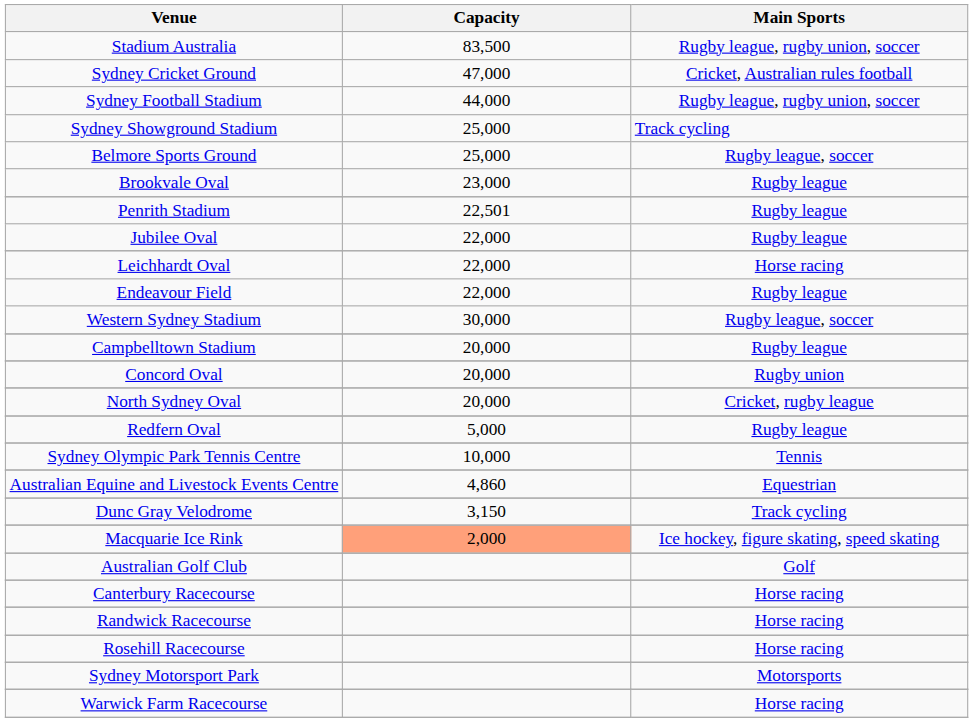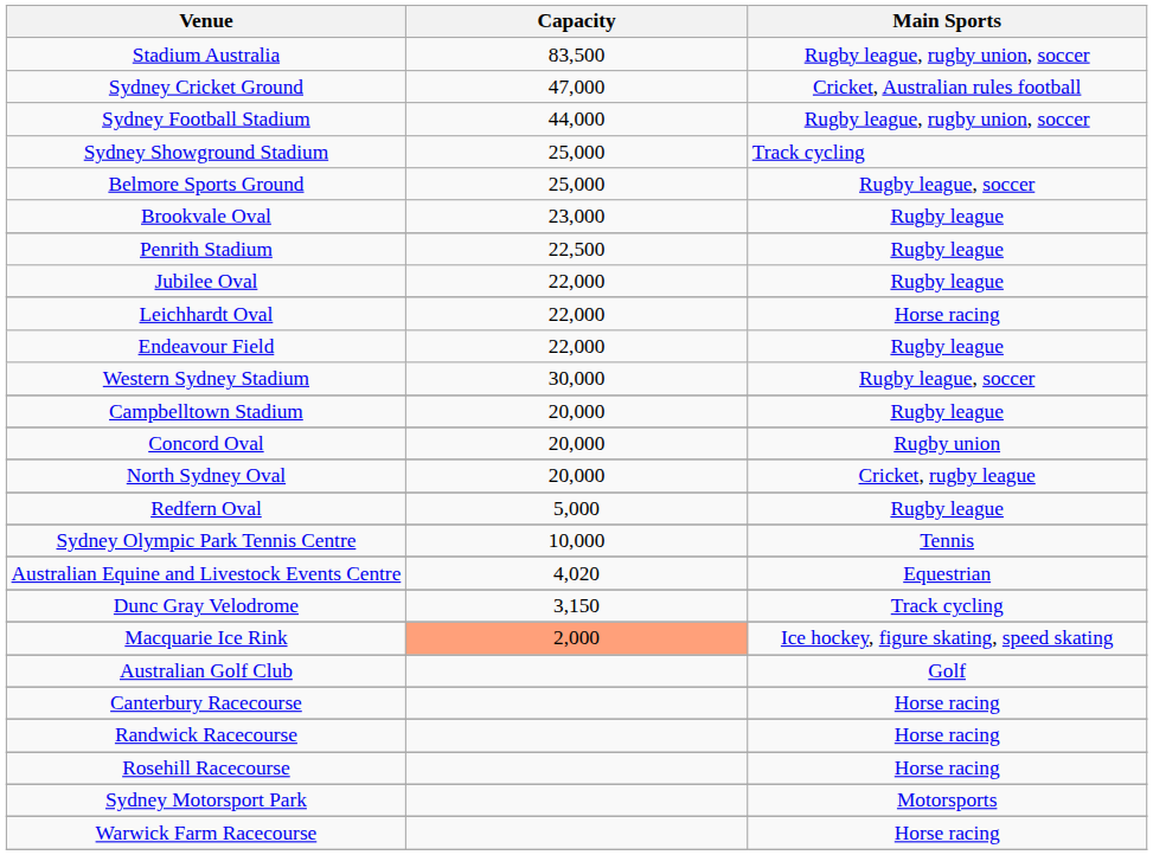Penrith Stadium | Capacity: 22,501 -> 22,500
Australian Equine and Livestock Events Centre | Capacity: 4,860 -> 4,020
